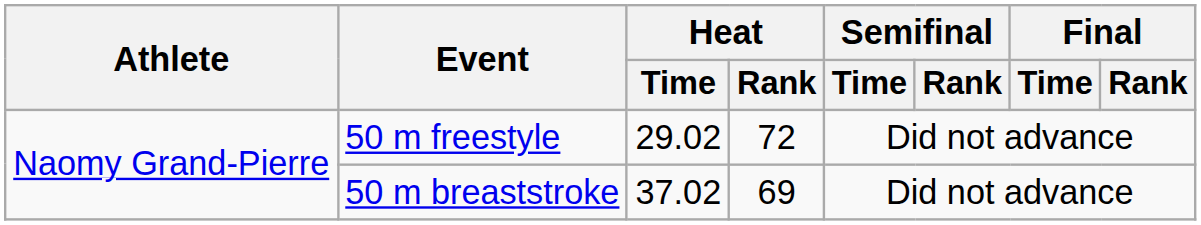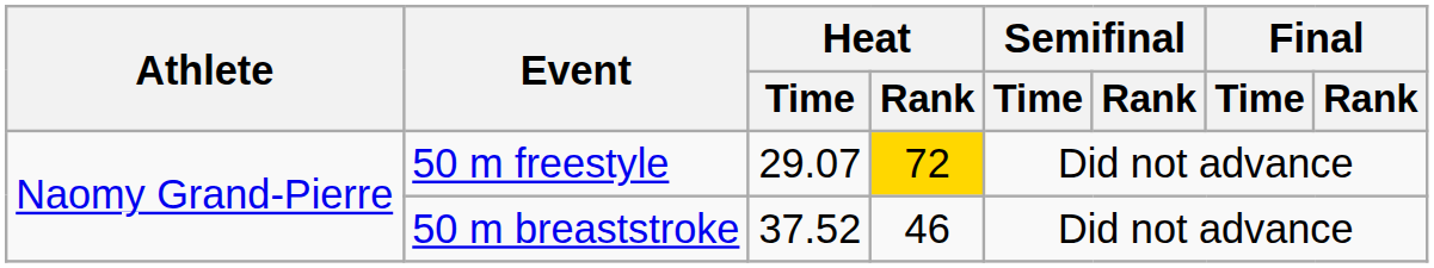50 m freestyle | Heat / Time: 29.02 -> 29.07
50 m freestyle | Heat / Rank: no background -> gold background
50 m breaststroke | Heat / Time: 37.02 -> 37.52
50 m breaststroke | Heat / Rank: 69 -> 46
